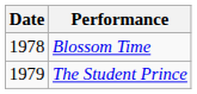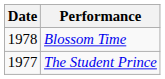The Student Prince | Date: 1979 -> 1977
